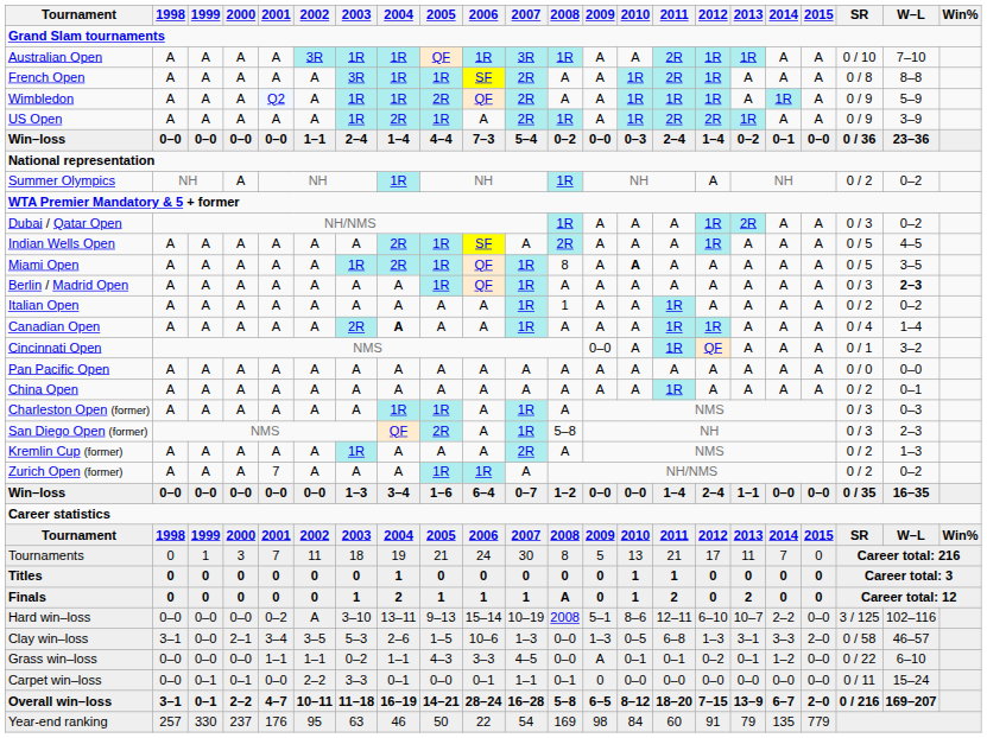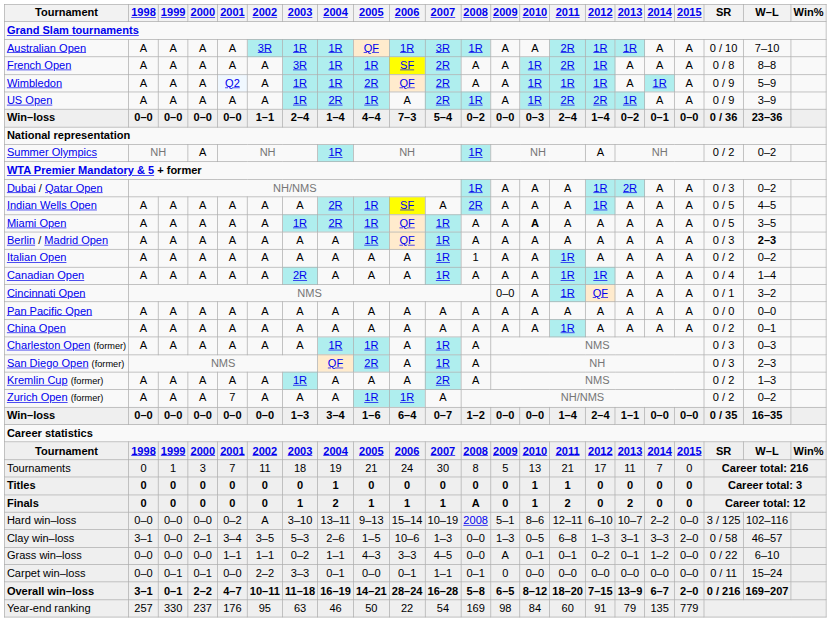Miami Open | 2008: 8 -> A
Canadian Open | 2004: bold -> normal
San Diego Open (former) | 2008: 5–8 -> A
